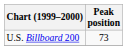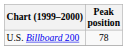U.S. Billboard 200 | Peak position: 73 -> 78
